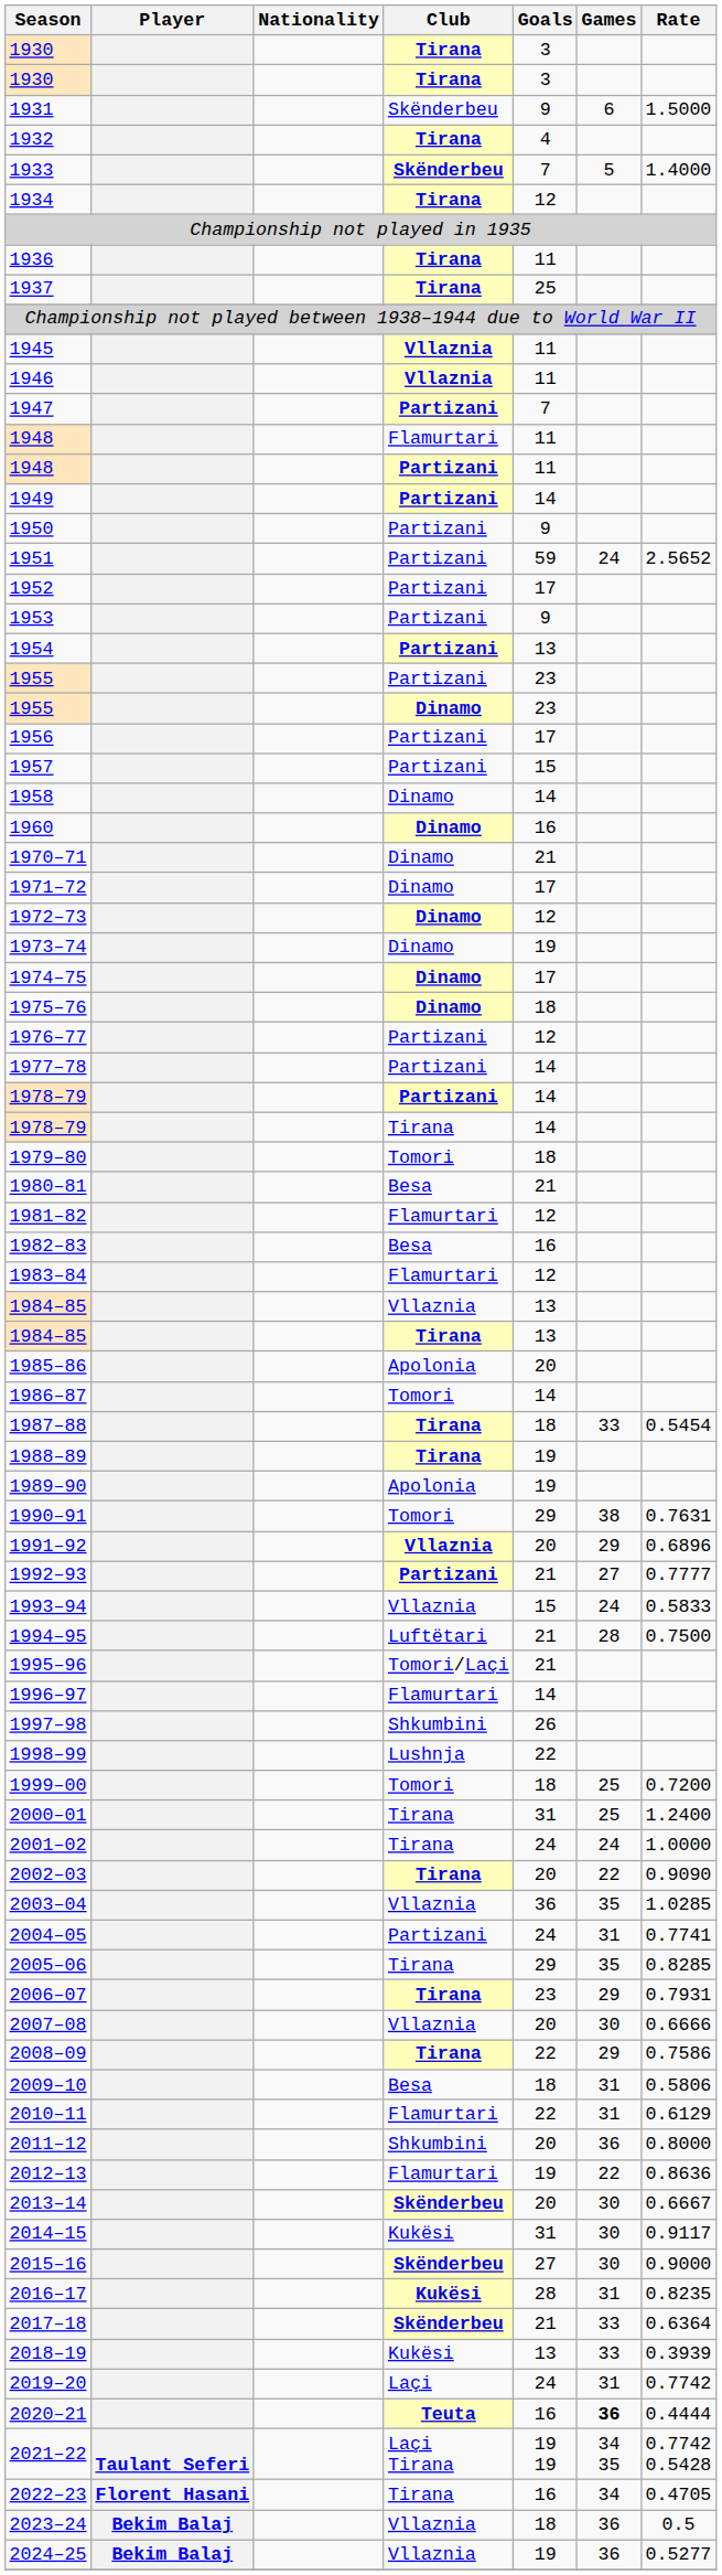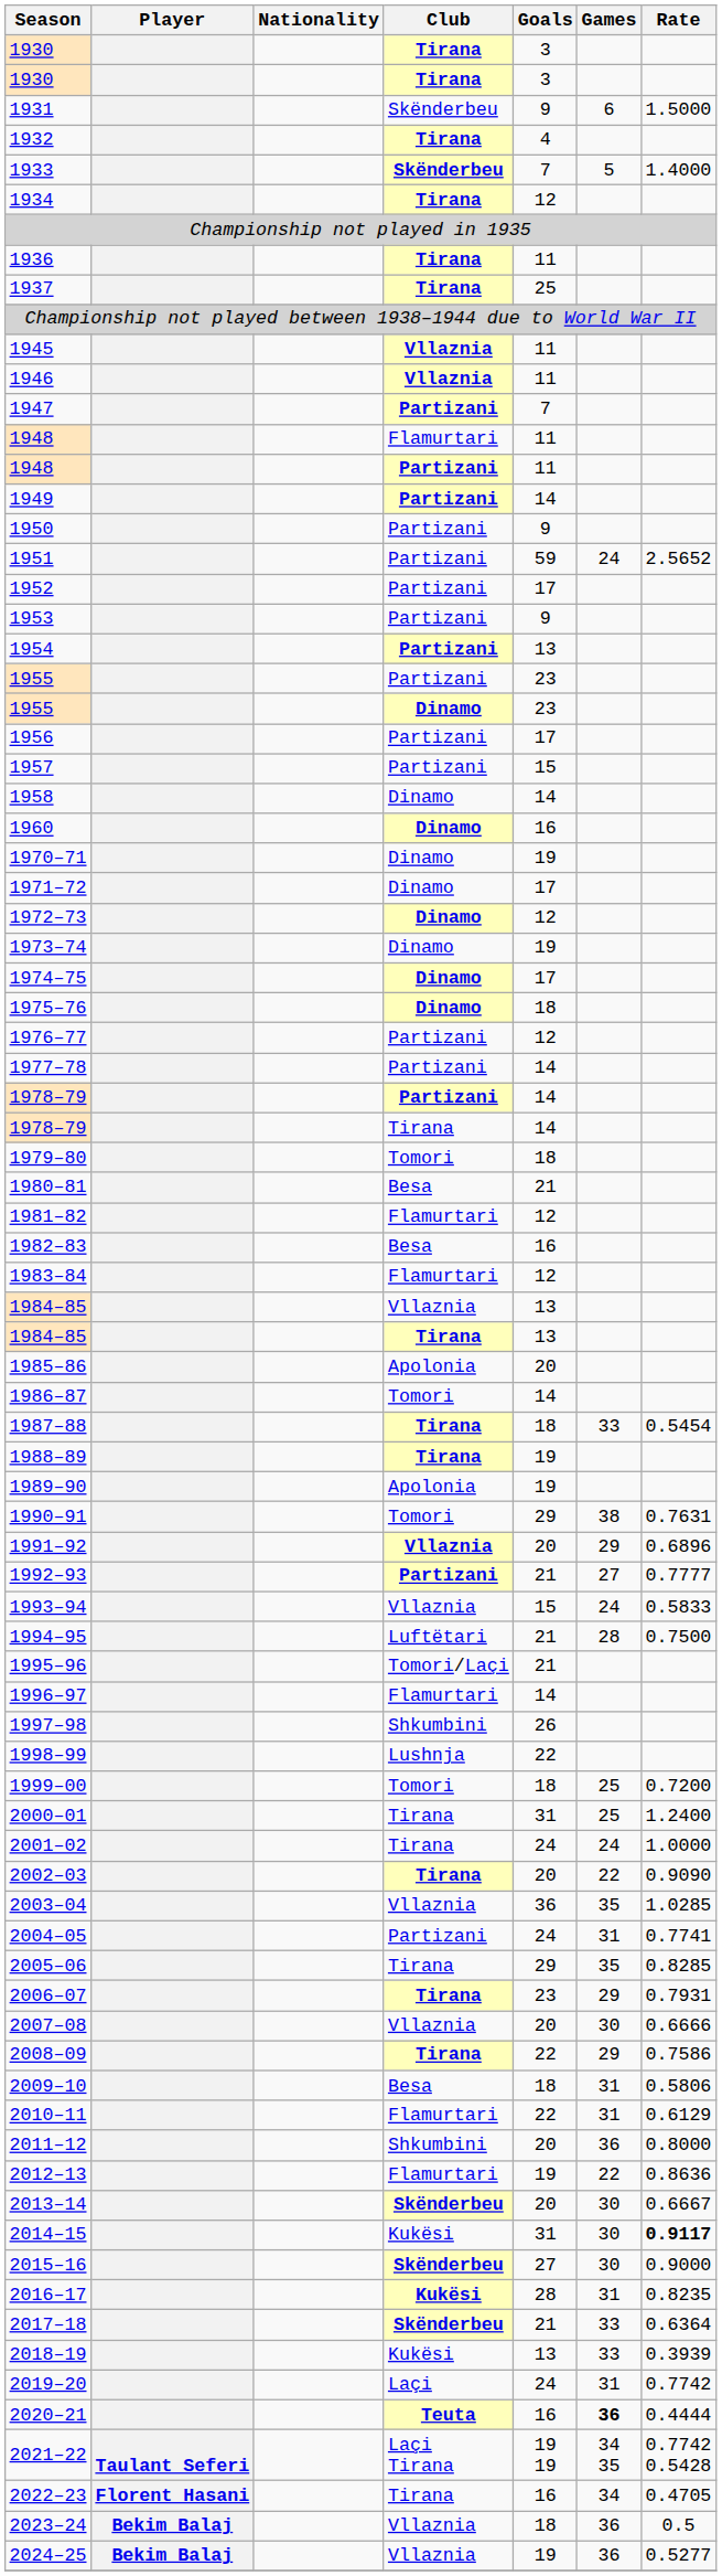1970–71 | Goals: 21 -> 19
2014–15 | Rate: normal -> bold
